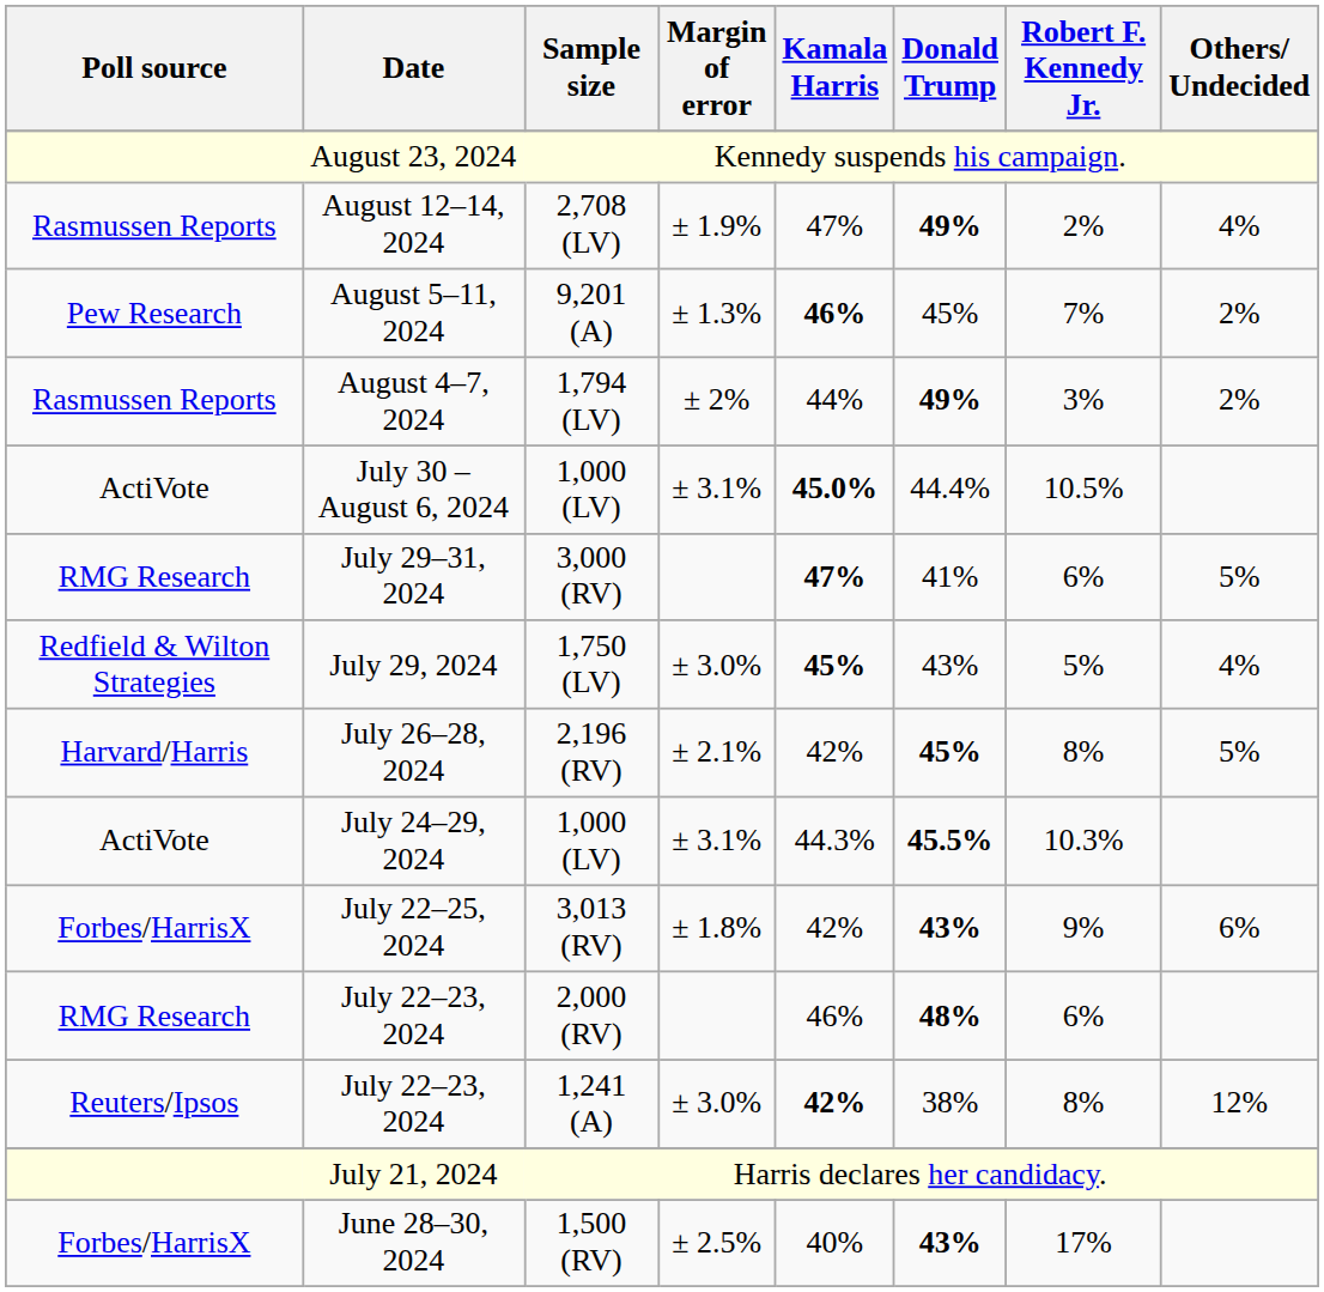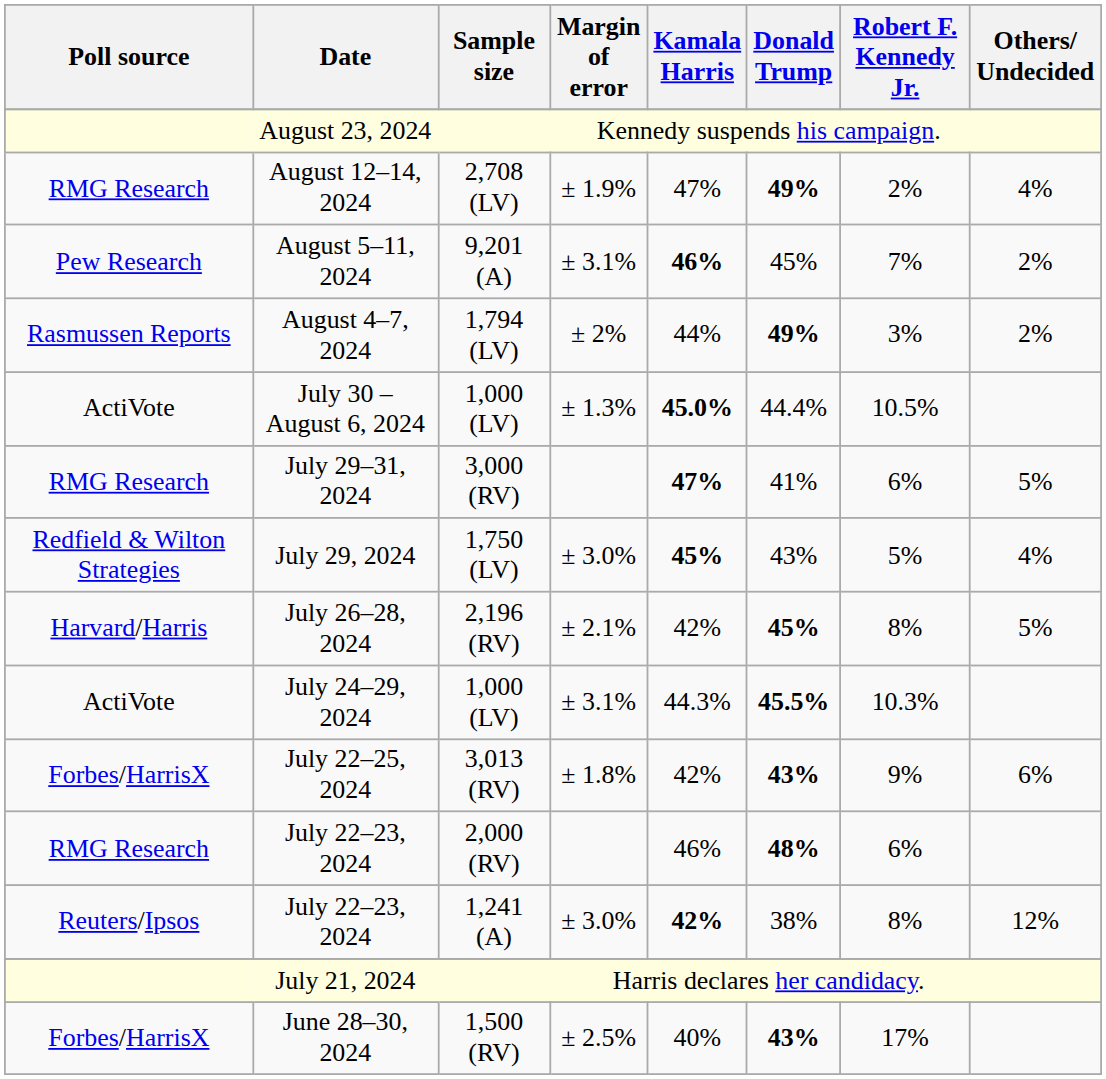August 12–14, 2024 | Poll source: Rasmussen Reports -> RMG Research
August 5–11, 2024 | Margin of error: ± 1.3% -> ± 3.1%
July 30 – August 6, 2024 | Margin of error: ± 3.1% -> ± 1.3%
